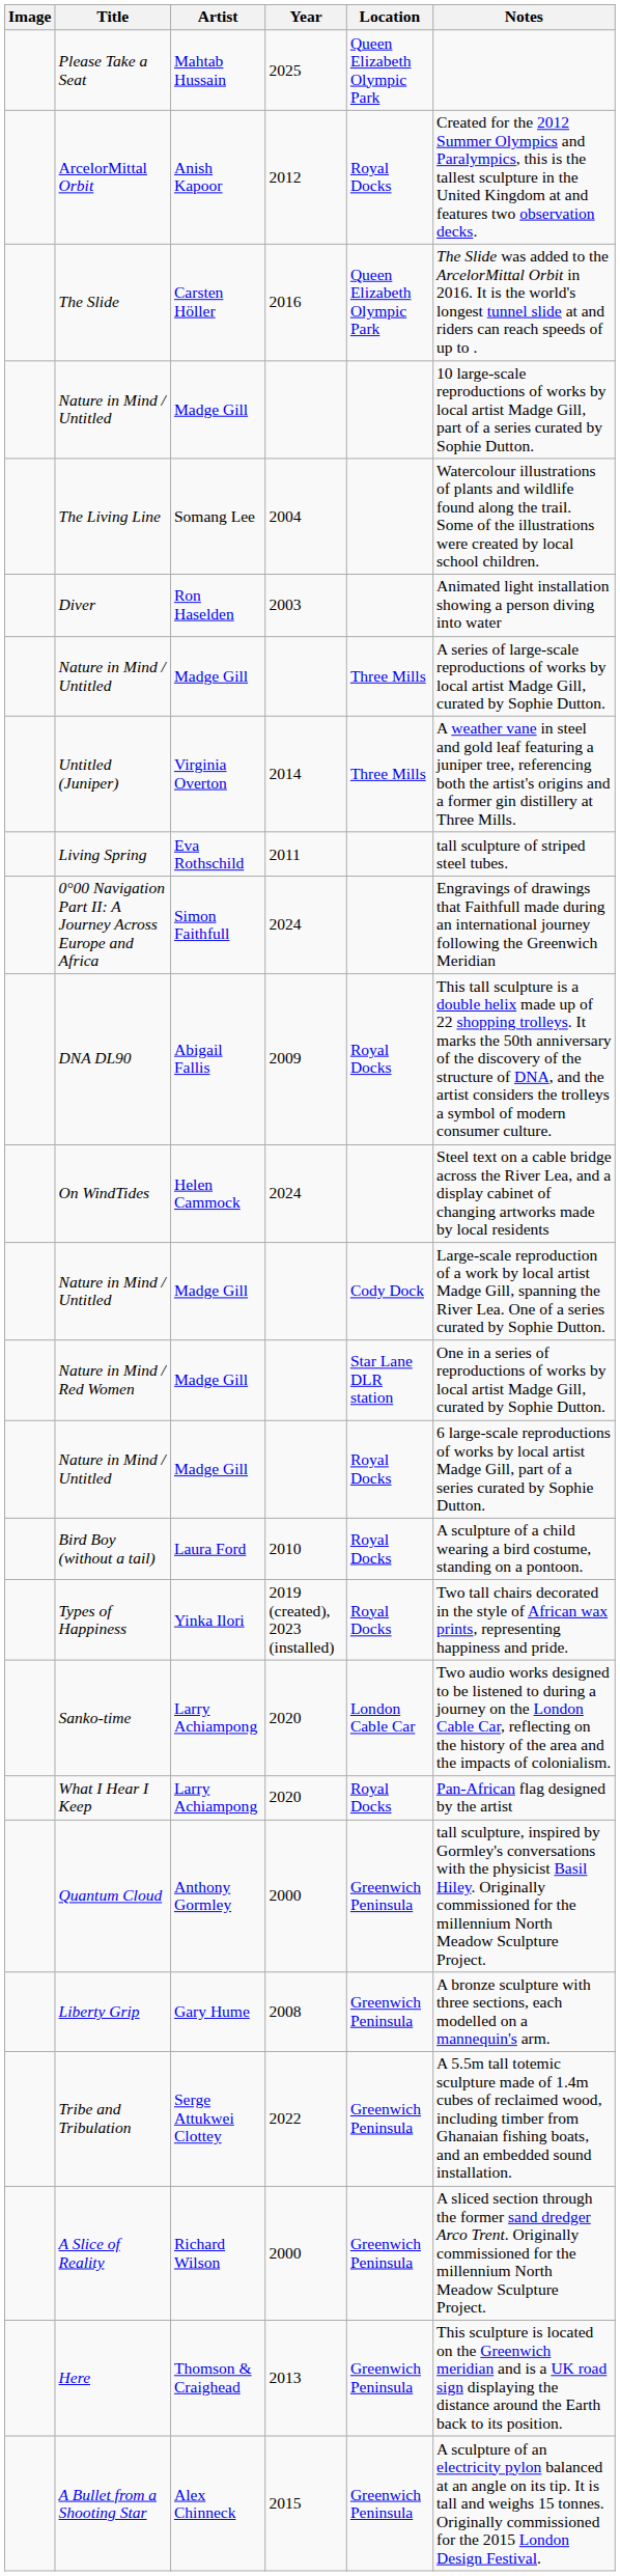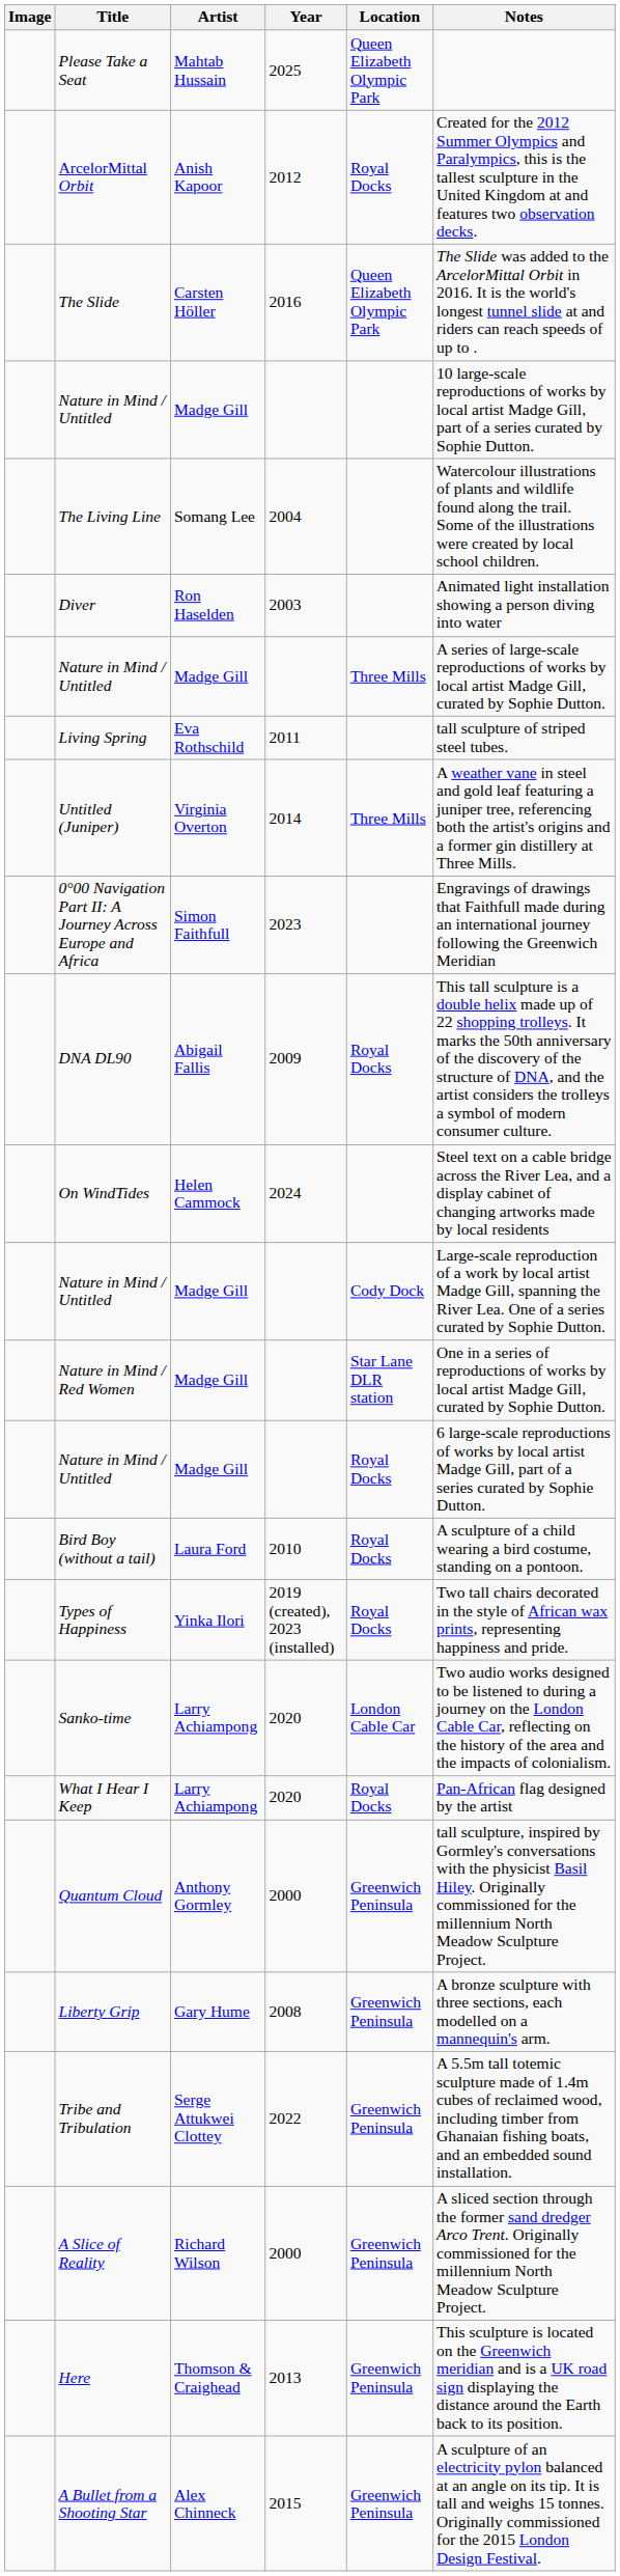rows swapped: Untitled (Juniper) <-> Living Spring
0°00 Navigation Part II: A Journey Across Europe and Africa | Year: 2024 -> 2023
